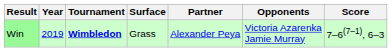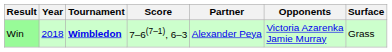columns swapped: Surface <-> Score
Win | Year: 2019 -> 2018
